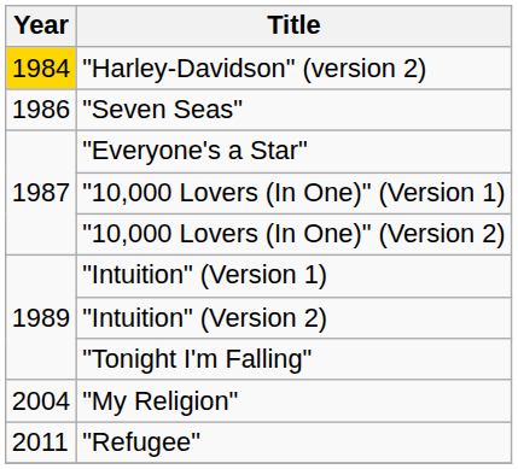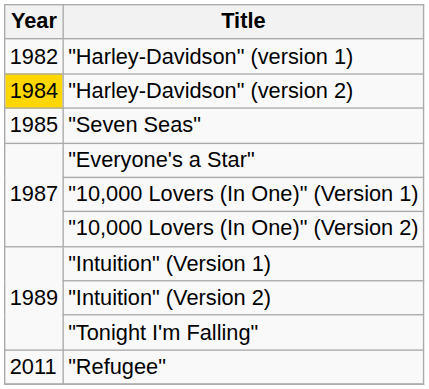+ row: 1982 | "Harley-Davidson" (version 1)
"Seven Seas" | Year: 1986 -> 1985
- row: 2004 | "My Religion"
